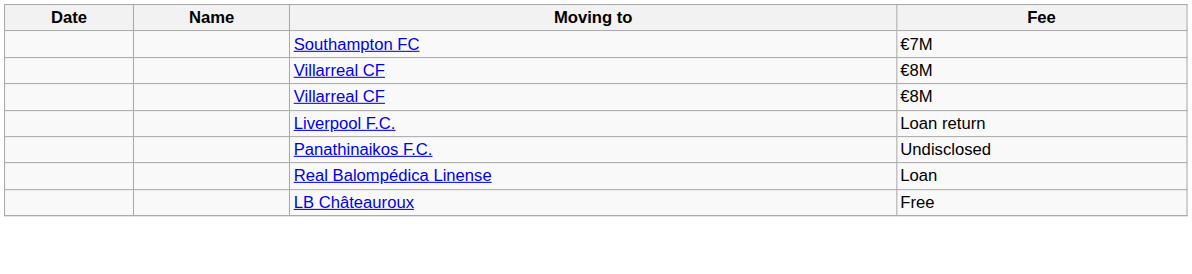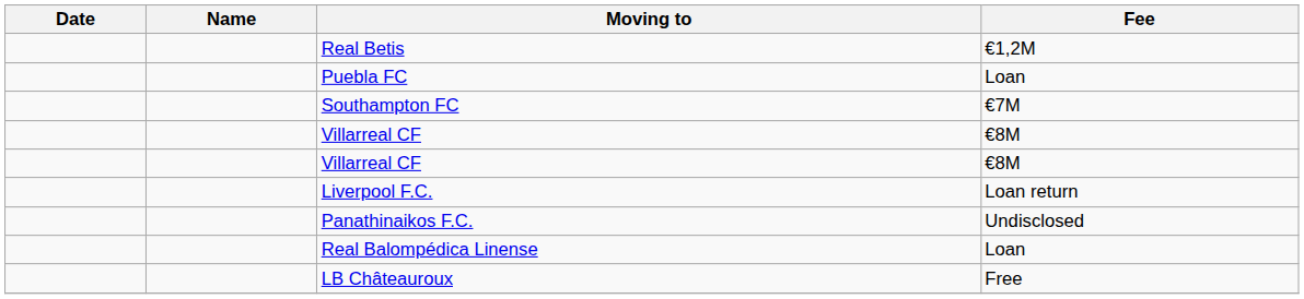+ row: Real Betis | €1,2M
+ row: Puebla FC | Loan
